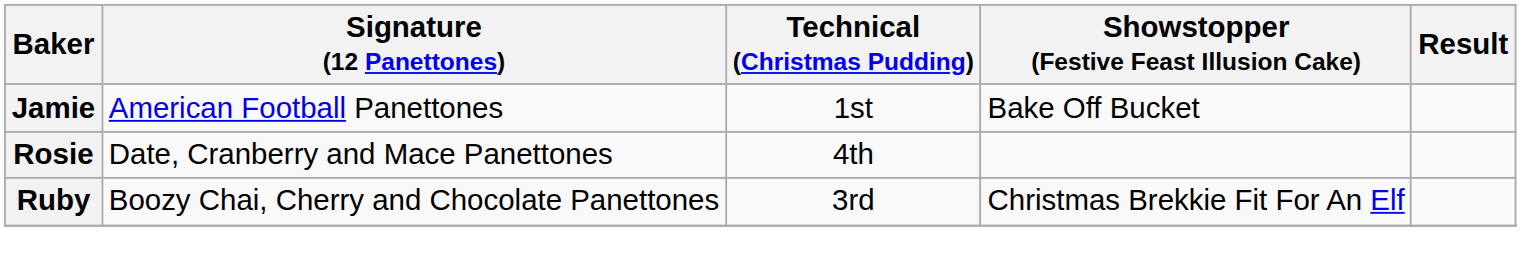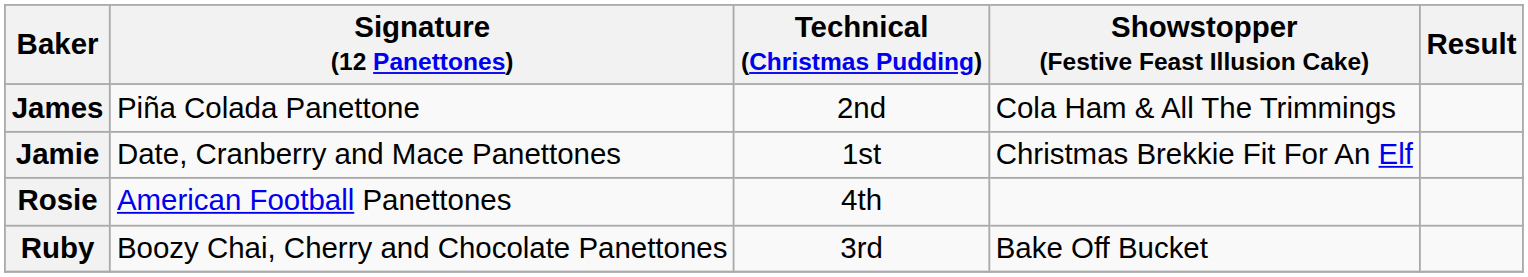+ row: James | Piña Colada Panettone | 2nd | Cola Ham & All The Trimmings
Jamie | Signature (12 Panettones): American Football Panettones -> Date, Cranberry and Mace Panettones
Jamie | Showstopper (Festive Feast Illusion Cake): Bake Off Bucket -> Christmas Brekkie Fit For An Elf
Rosie | Signature (12 Panettones): Date, Cranberry and Mace Panettones -> American Football Panettones
Ruby | Showstopper (Festive Feast Illusion Cake): Christmas Brekkie Fit For An Elf -> Bake Off Bucket
